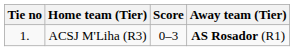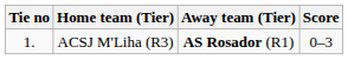columns swapped: Score <-> Away team (Tier)
